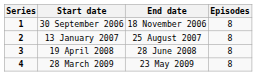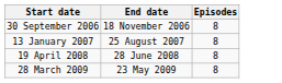- column: Series | 1 | 2 | 3 | 4
